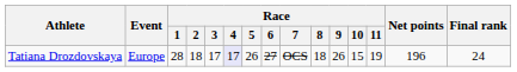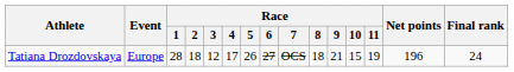Tatiana Drozdovskaya | Race / 3: 17 -> 12
Tatiana Drozdovskaya | Race / 4: lavender background -> no background
Tatiana Drozdovskaya | Race / 9: 26 -> 21
